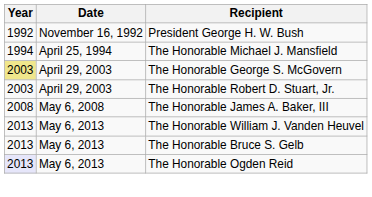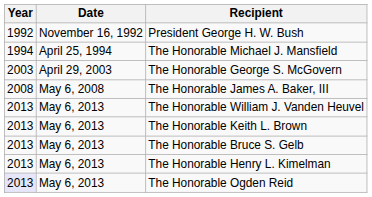The Honorable George S. McGovern | Year: khaki background -> no background
- row: 2003 | April 29, 2003 | The Honorable Robert D. Stuart, Jr.
+ row: 2013 | May 6, 2013 | The Honorable Keith L. Brown
+ row: 2013 | May 6, 2013 | The Honorable Henry L. Kimelman
